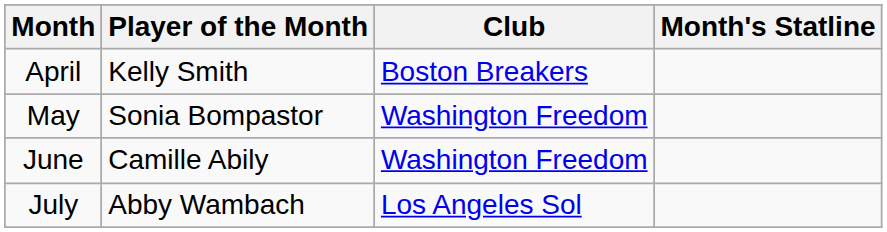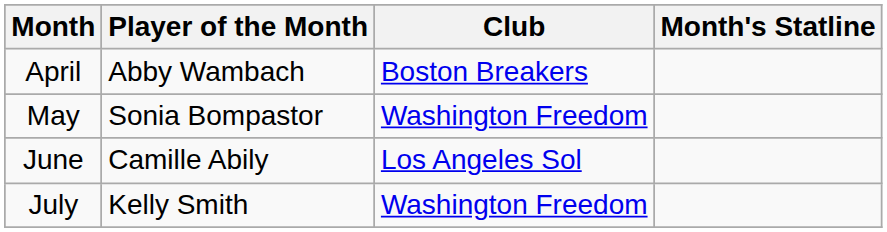April | Player of the Month: Kelly Smith -> Abby Wambach
June | Club: Washington Freedom -> Los Angeles Sol
July | Player of the Month: Abby Wambach -> Kelly Smith
July | Club: Los Angeles Sol -> Washington Freedom
